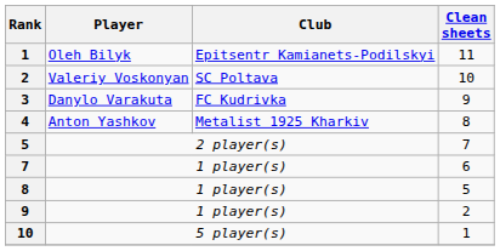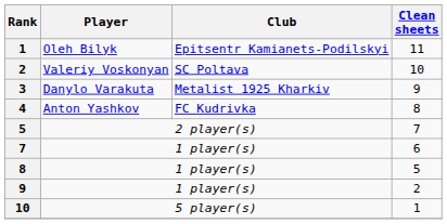3 | Club: FC Kudrivka -> Metalist 1925 Kharkiv
4 | Club: Metalist 1925 Kharkiv -> FC Kudrivka
